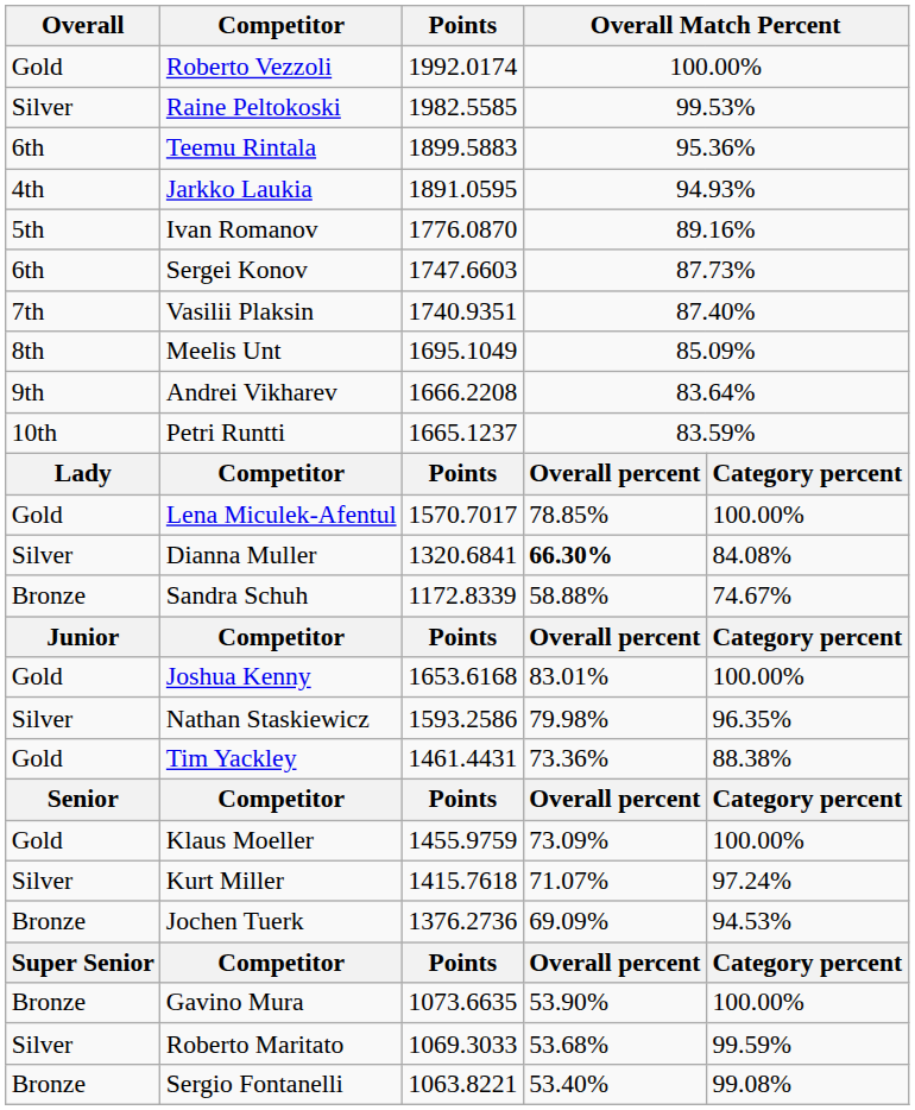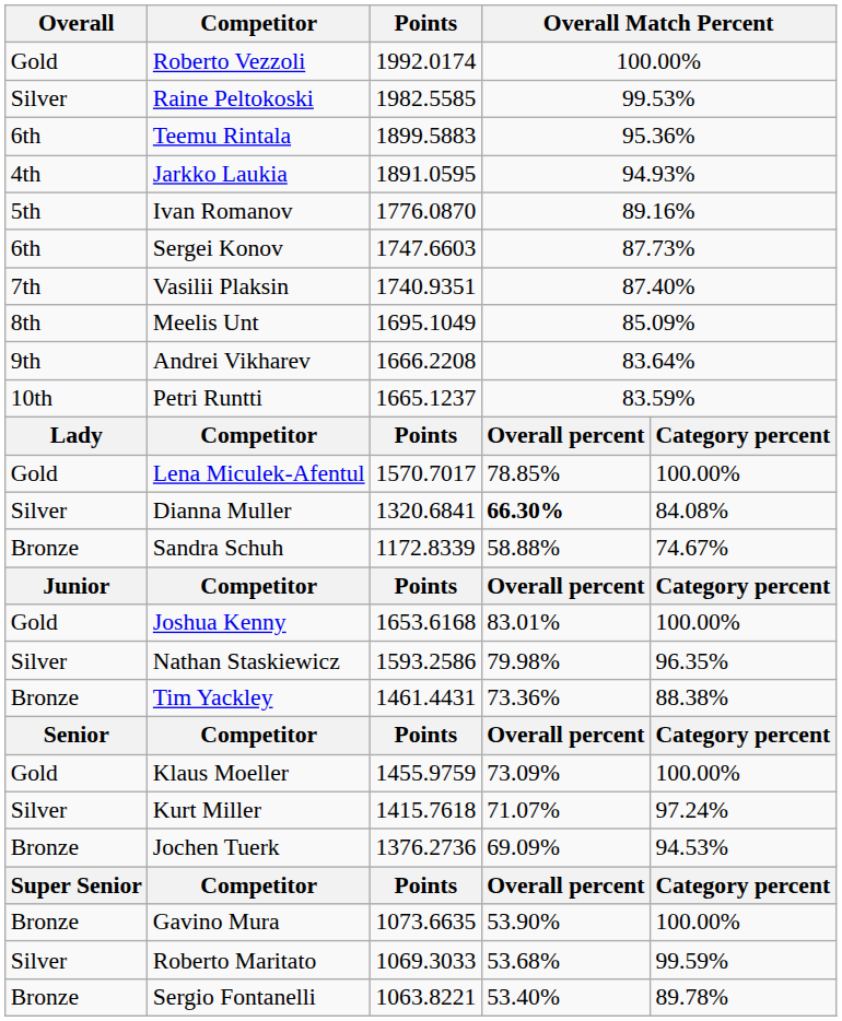Tim Yackley | Overall: Gold -> Bronze
Sergio Fontanelli | column 5: 99.08% -> 89.78%
